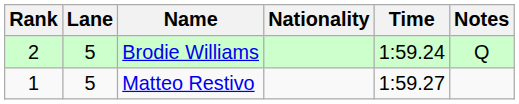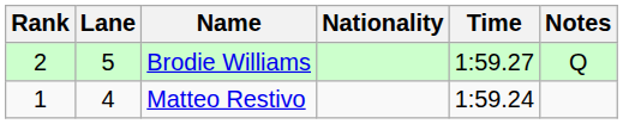Brodie Williams | Time: 1:59.24 -> 1:59.27
Matteo Restivo | Lane: 5 -> 4
Matteo Restivo | Time: 1:59.27 -> 1:59.24
